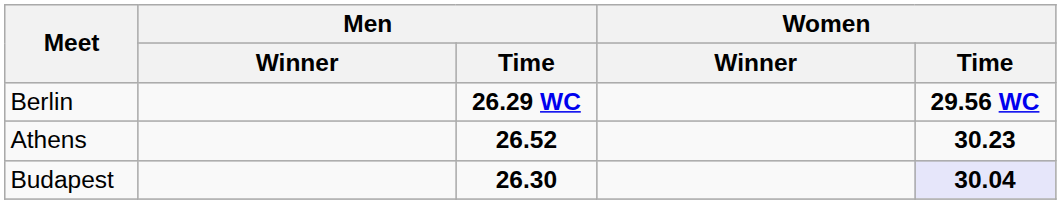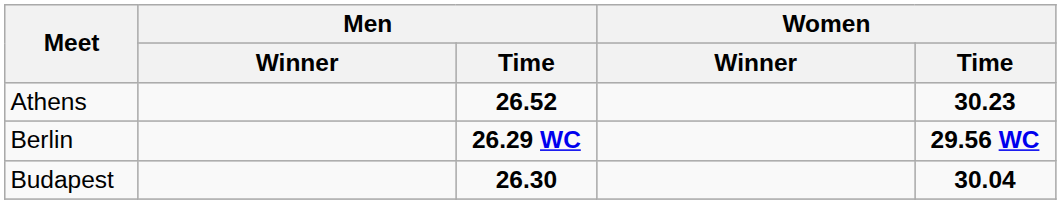rows swapped: Berlin <-> Athens
Budapest | Women / Time: lavender background -> no background
